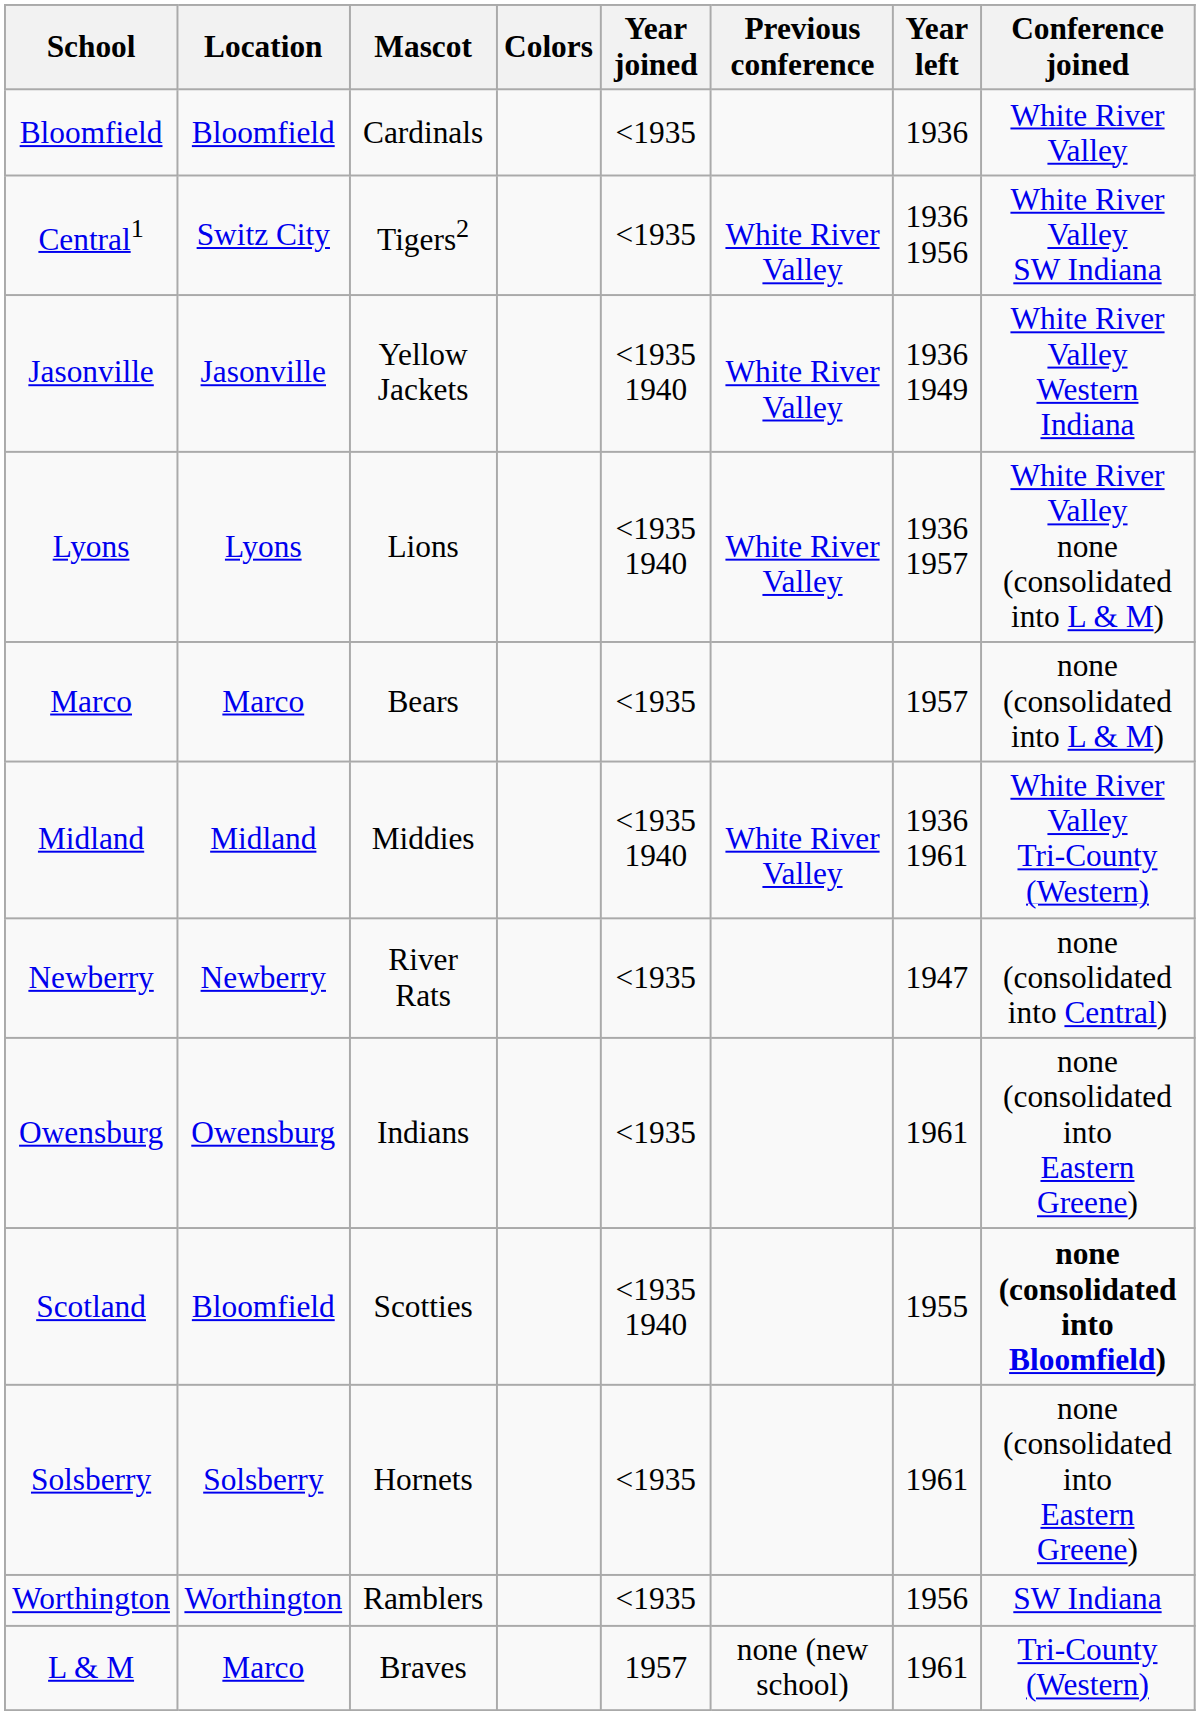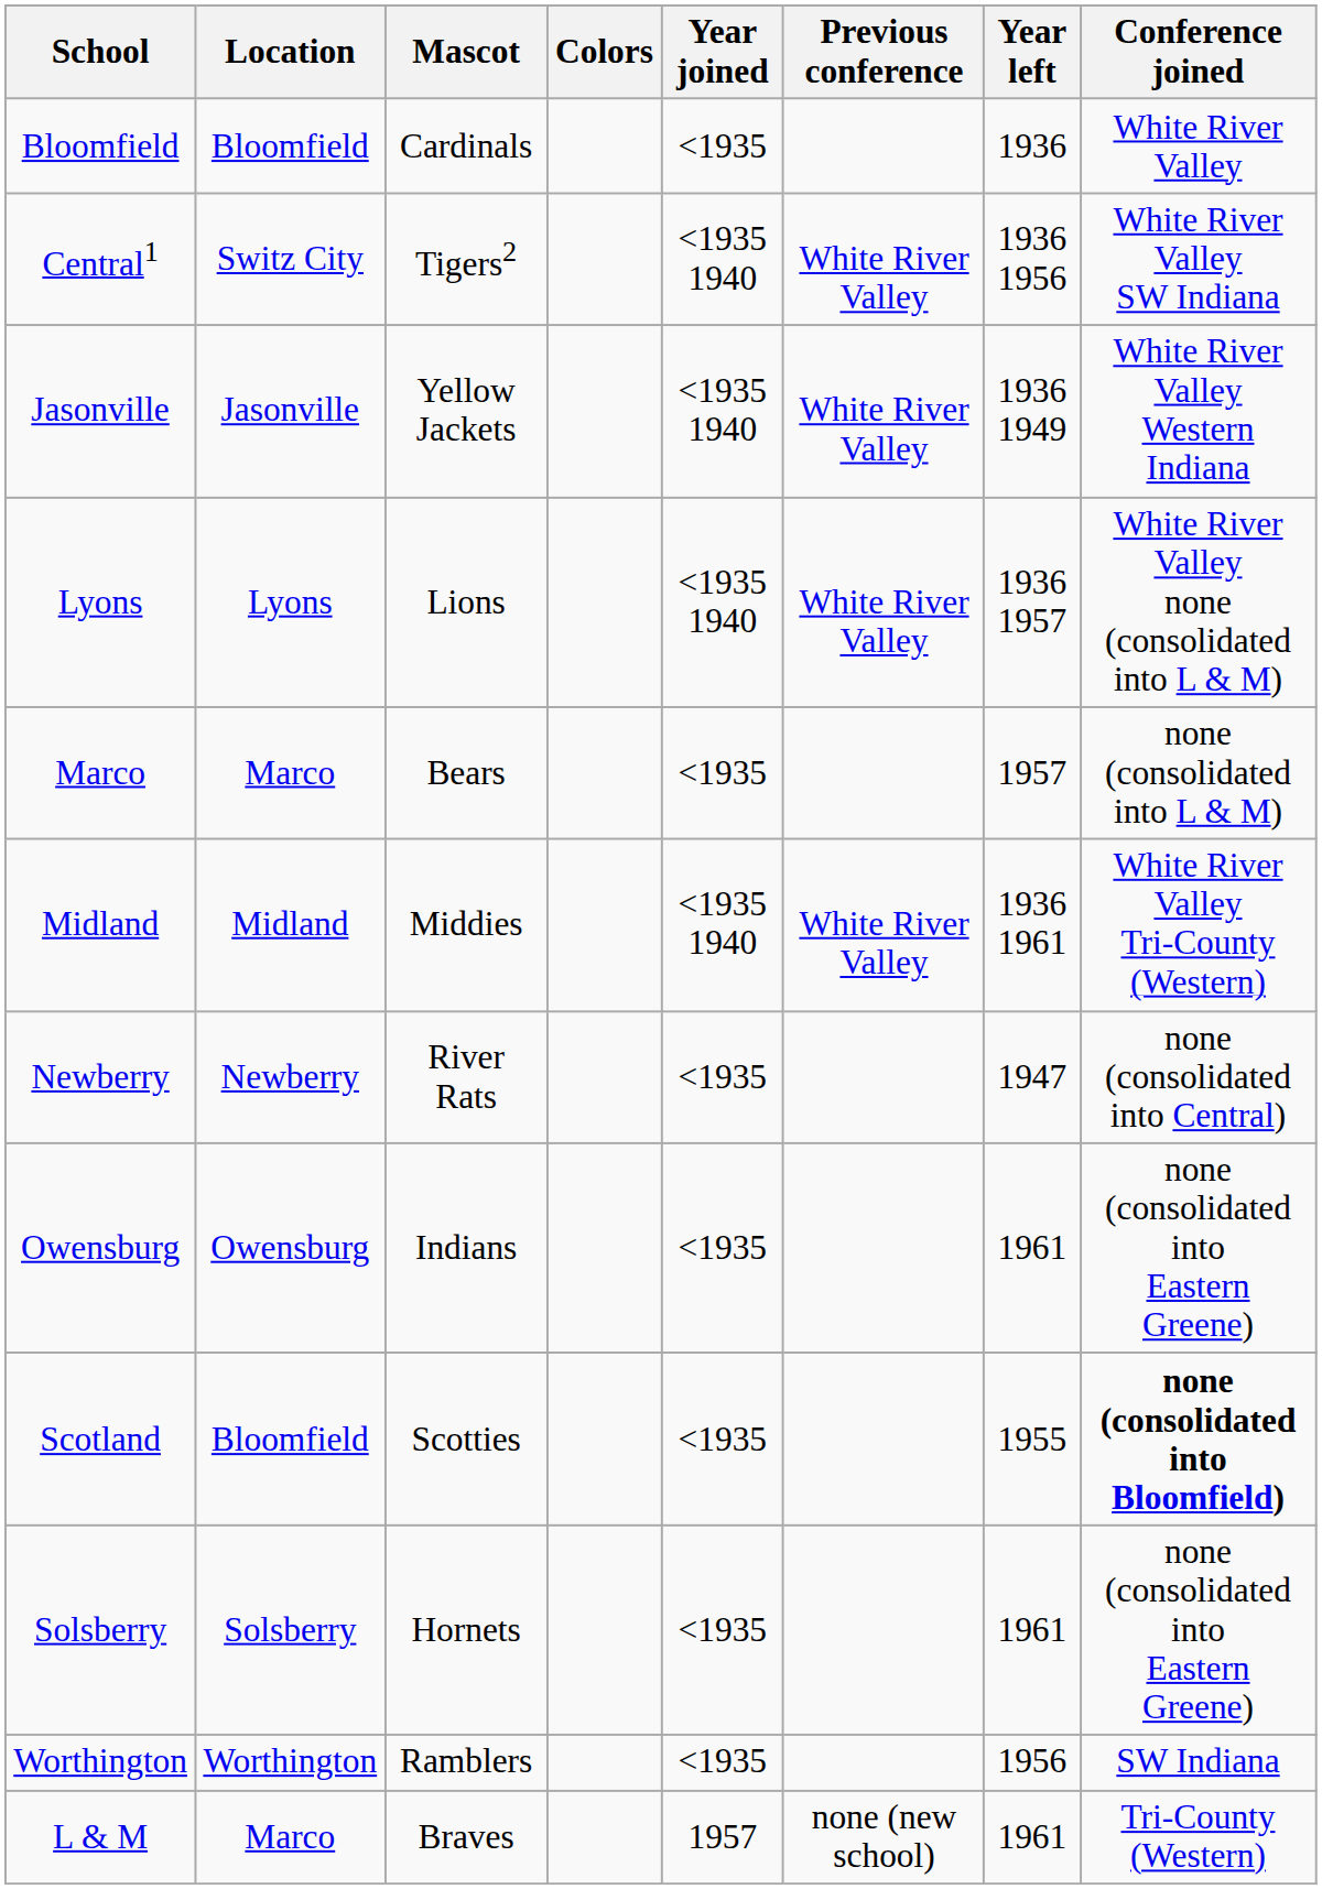Central1 | Year joined: <1935 -> <1935 1940
Scotland | Year joined: <1935 1940 -> <1935
